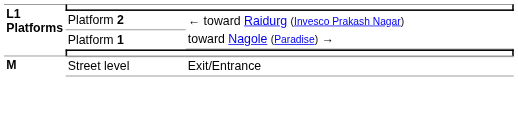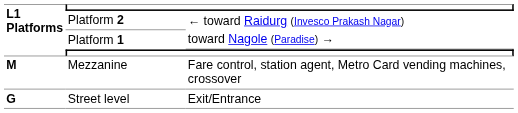+ row: M | Mezzanine | Fare control, station agent, Metro Card vending machines, crossover
Street level | L1 Platforms: M -> G
